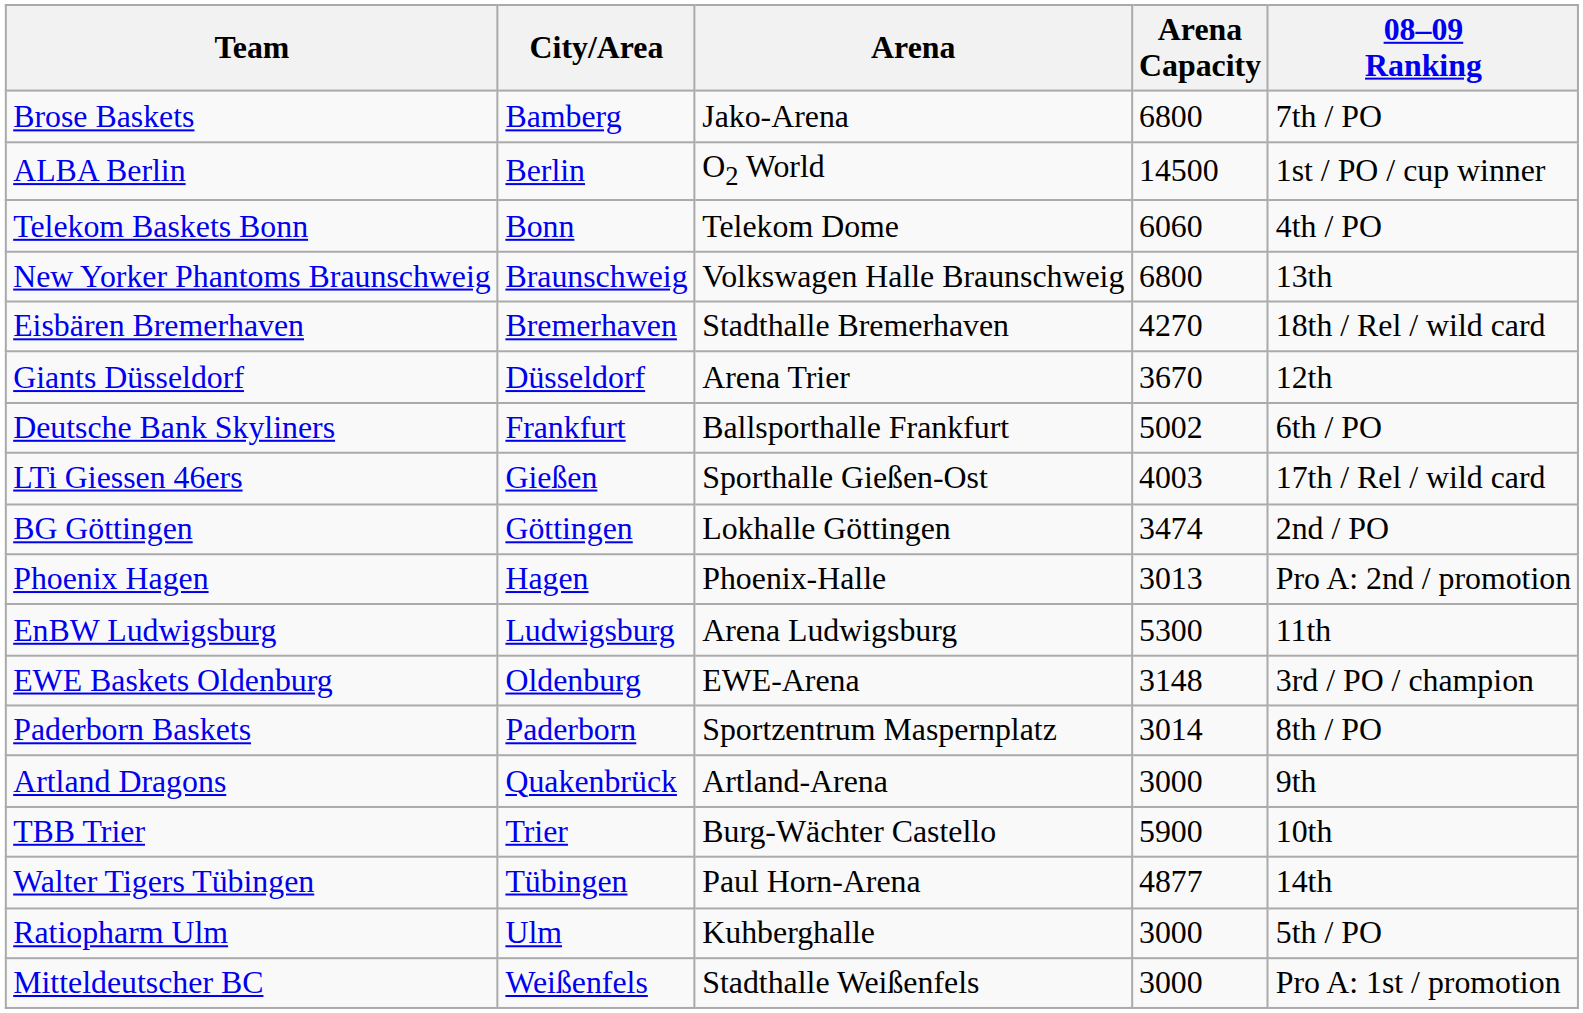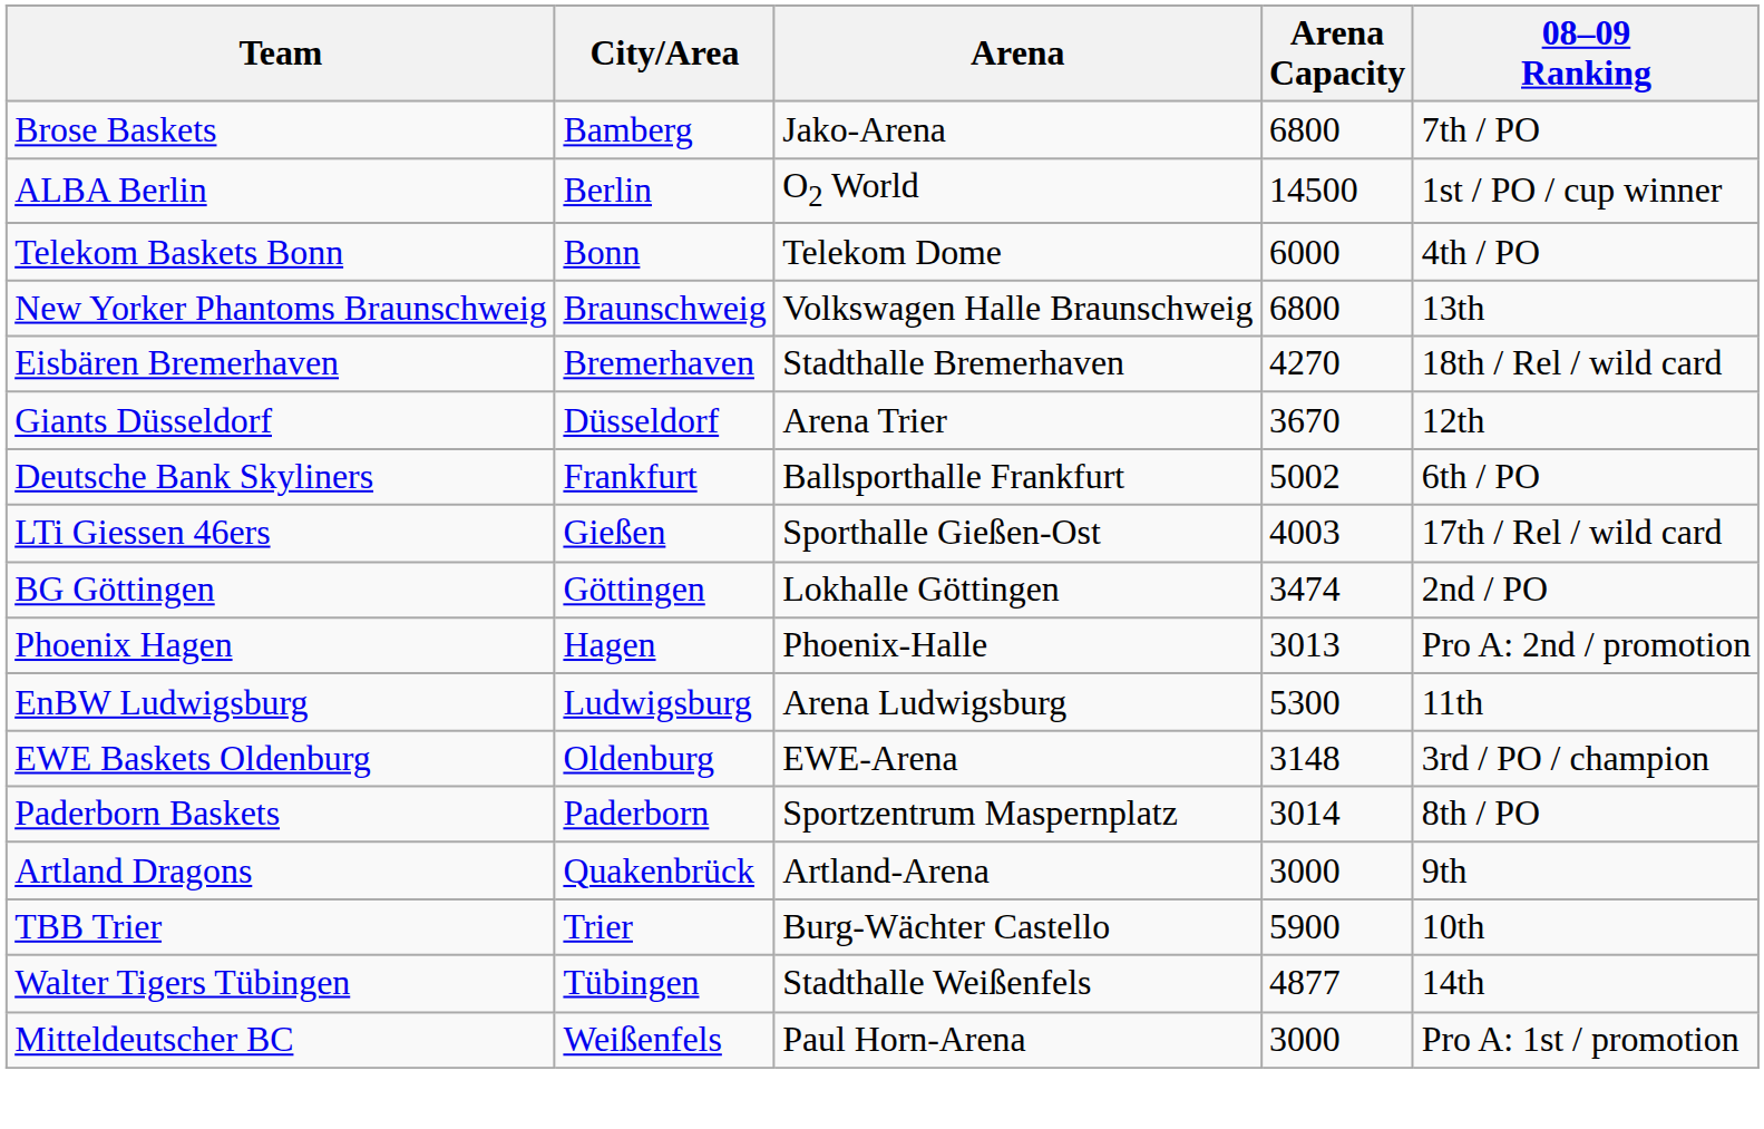Telekom Baskets Bonn | Arena Capacity: 6060 -> 6000
Walter Tigers Tübingen | Arena: Paul Horn-Arena -> Stadthalle Weißenfels
- row: Ratiopharm Ulm | Ulm | Kuhberghalle | 3000 | 5th / PO
Mitteldeutscher BC | Arena: Stadthalle Weißenfels -> Paul Horn-Arena
